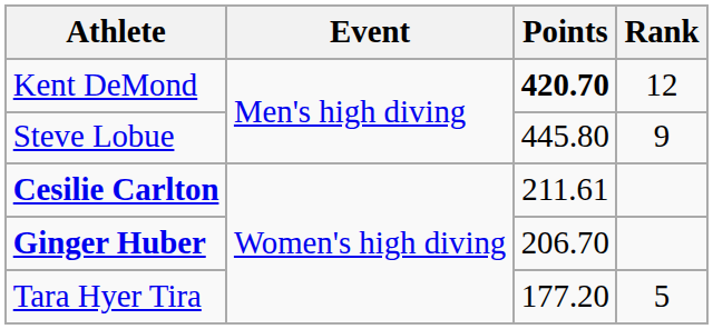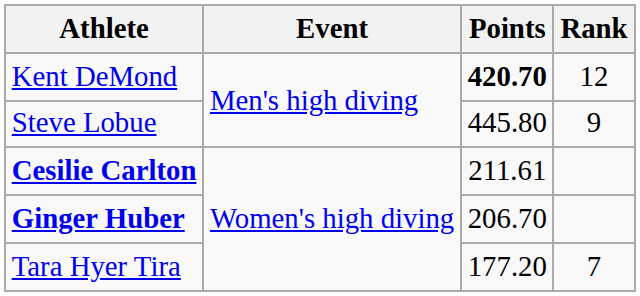Tara Hyer Tira | Rank: 5 -> 7
